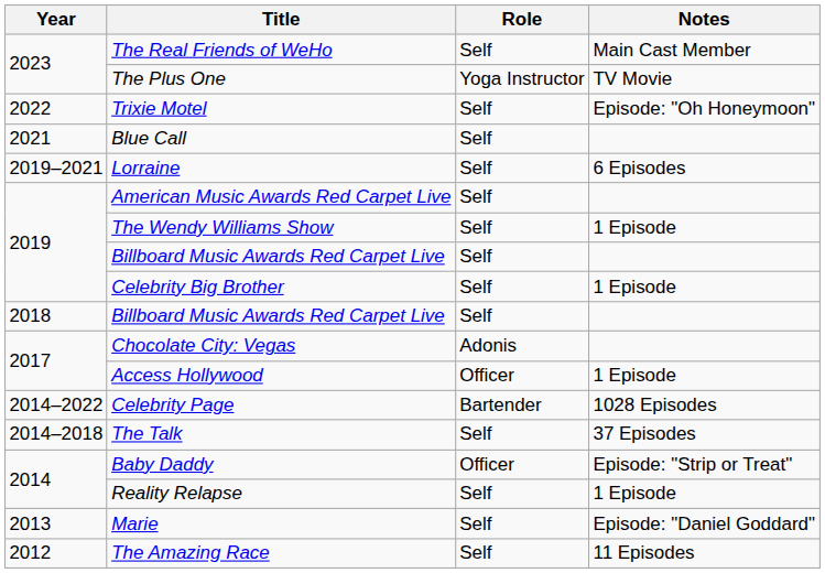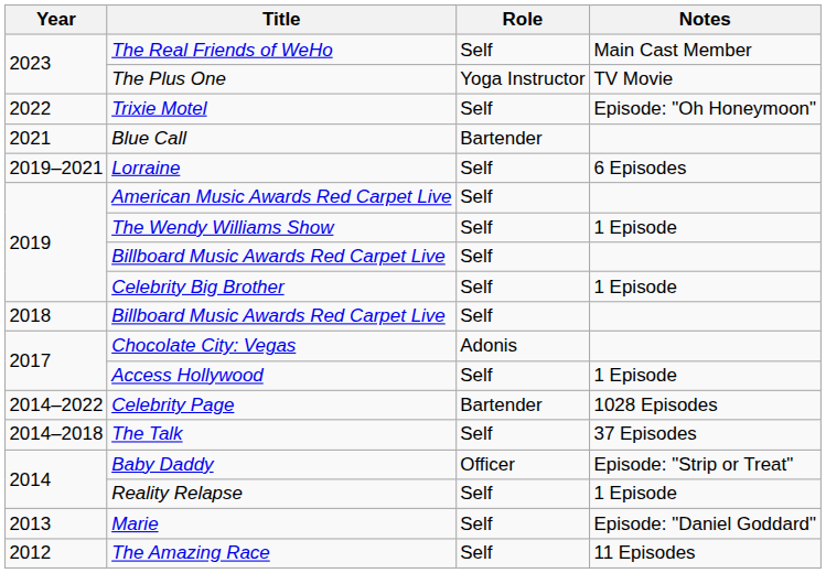Blue Call | Role: Self -> Bartender
Access Hollywood | Role: Officer -> Self
